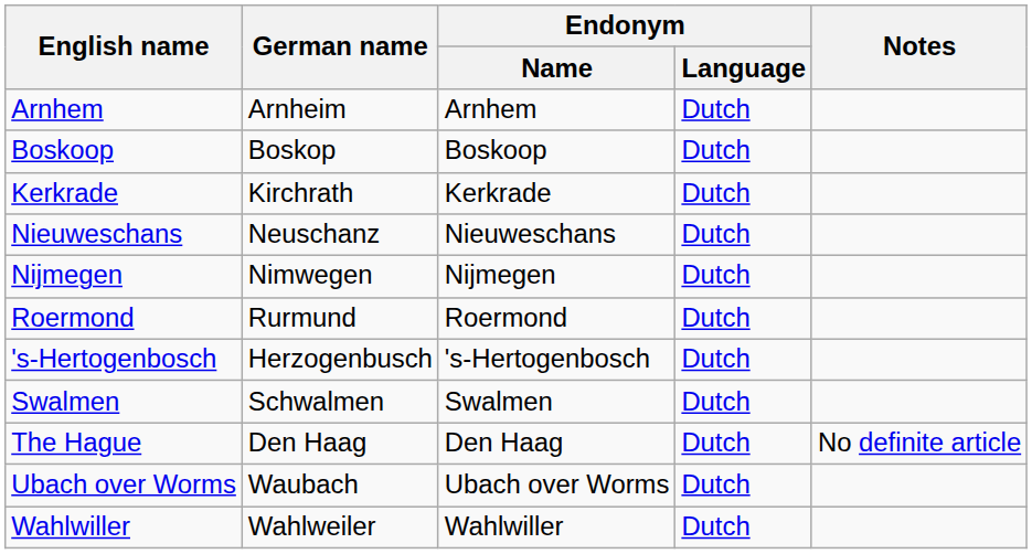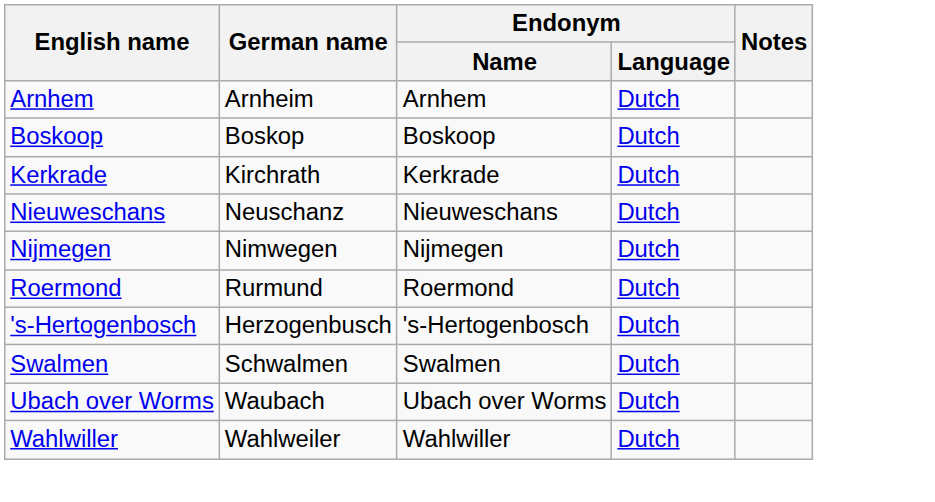- row: The Hague | Den Haag | Den Haag | Dutch | No definite article
